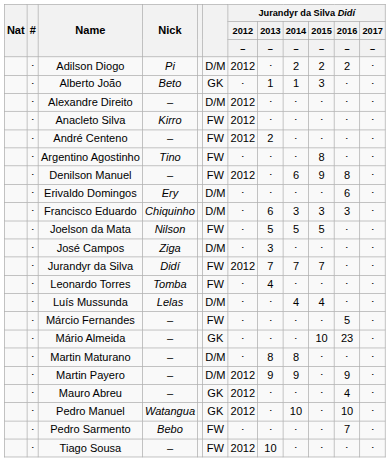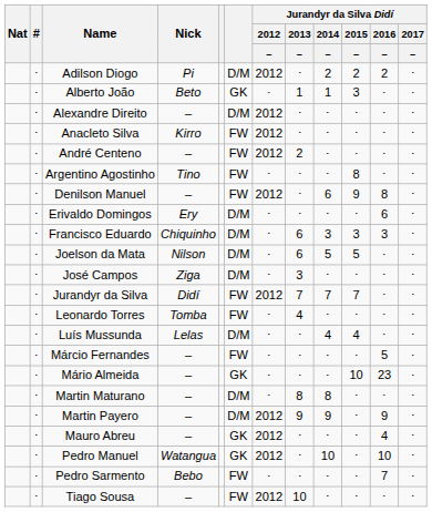Joelson da Mata | column 6: FW -> D/M
Joelson da Mata | Jurandyr da Silva Didí / 2013 / –: 5 -> 6
